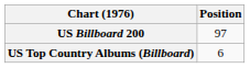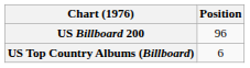US Billboard 200 | Position: 97 -> 96
